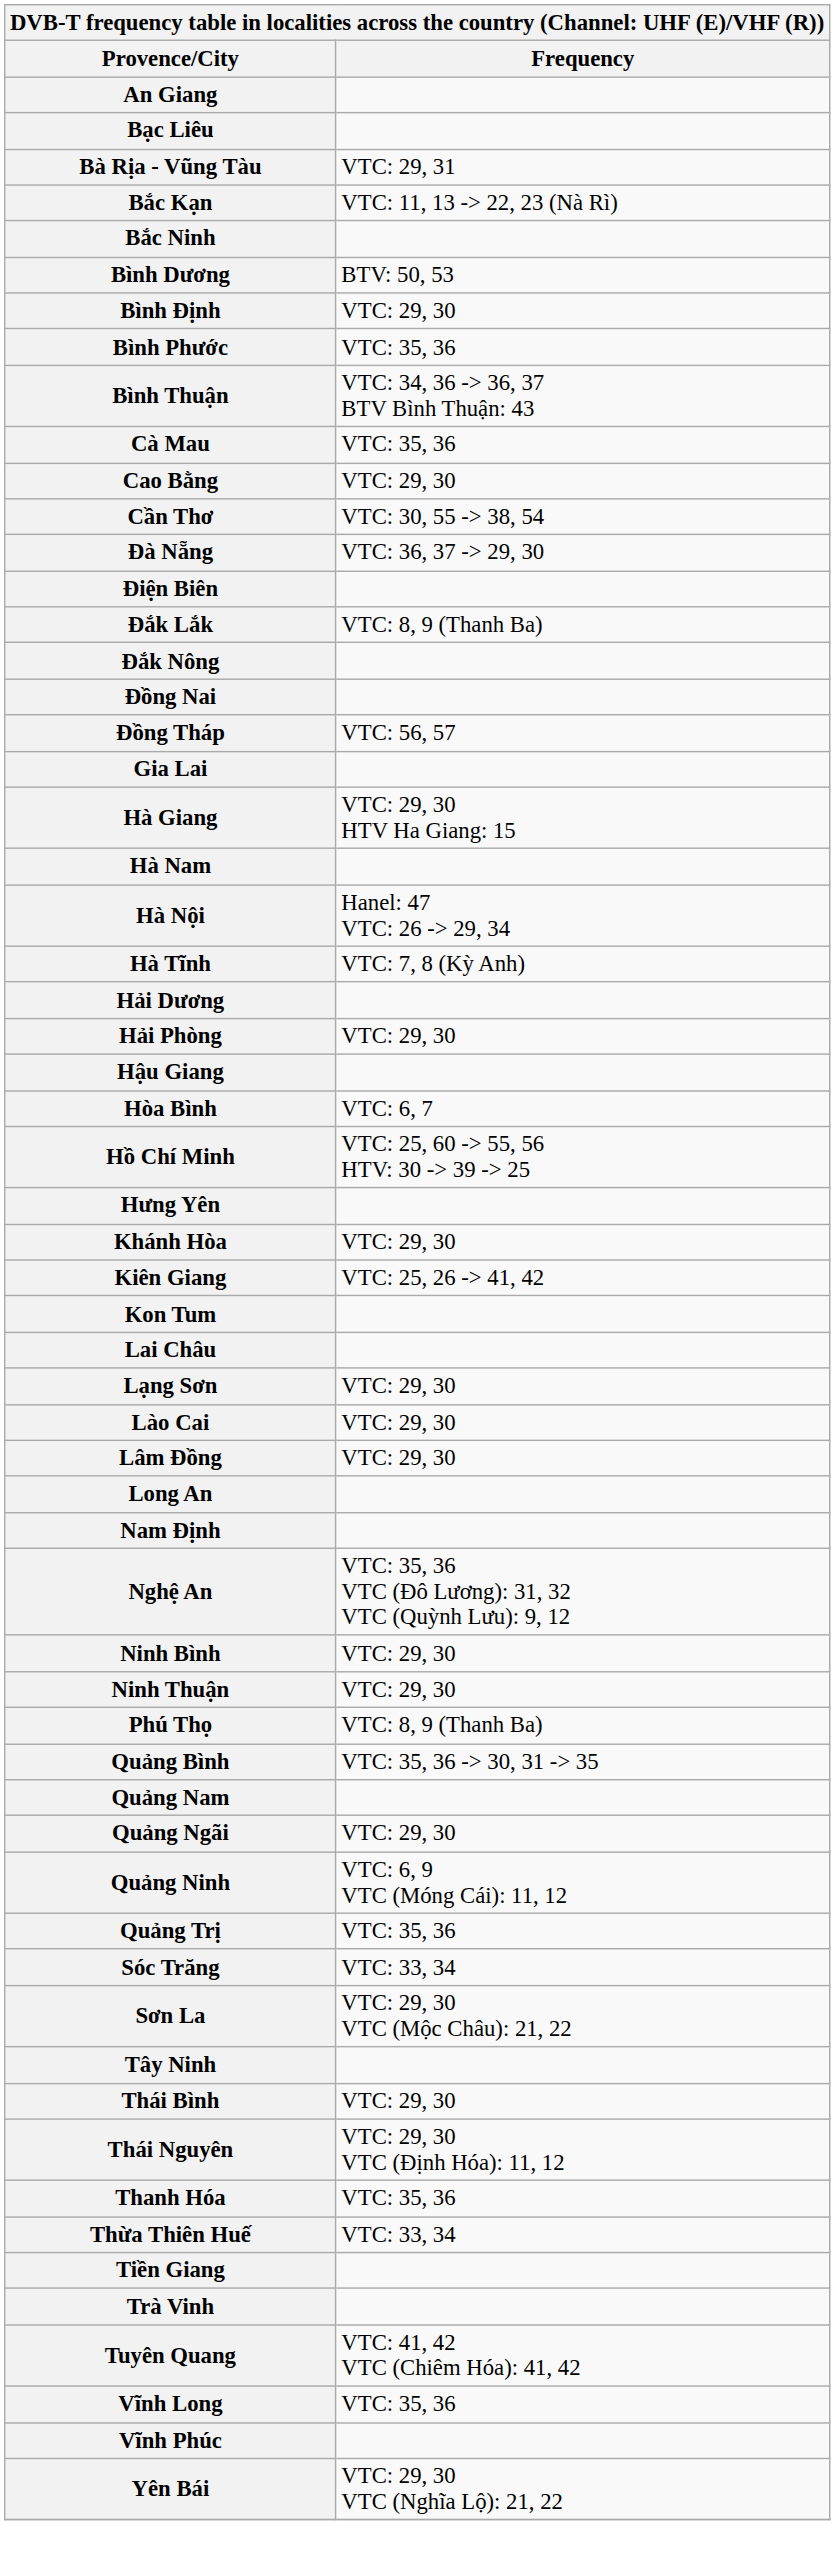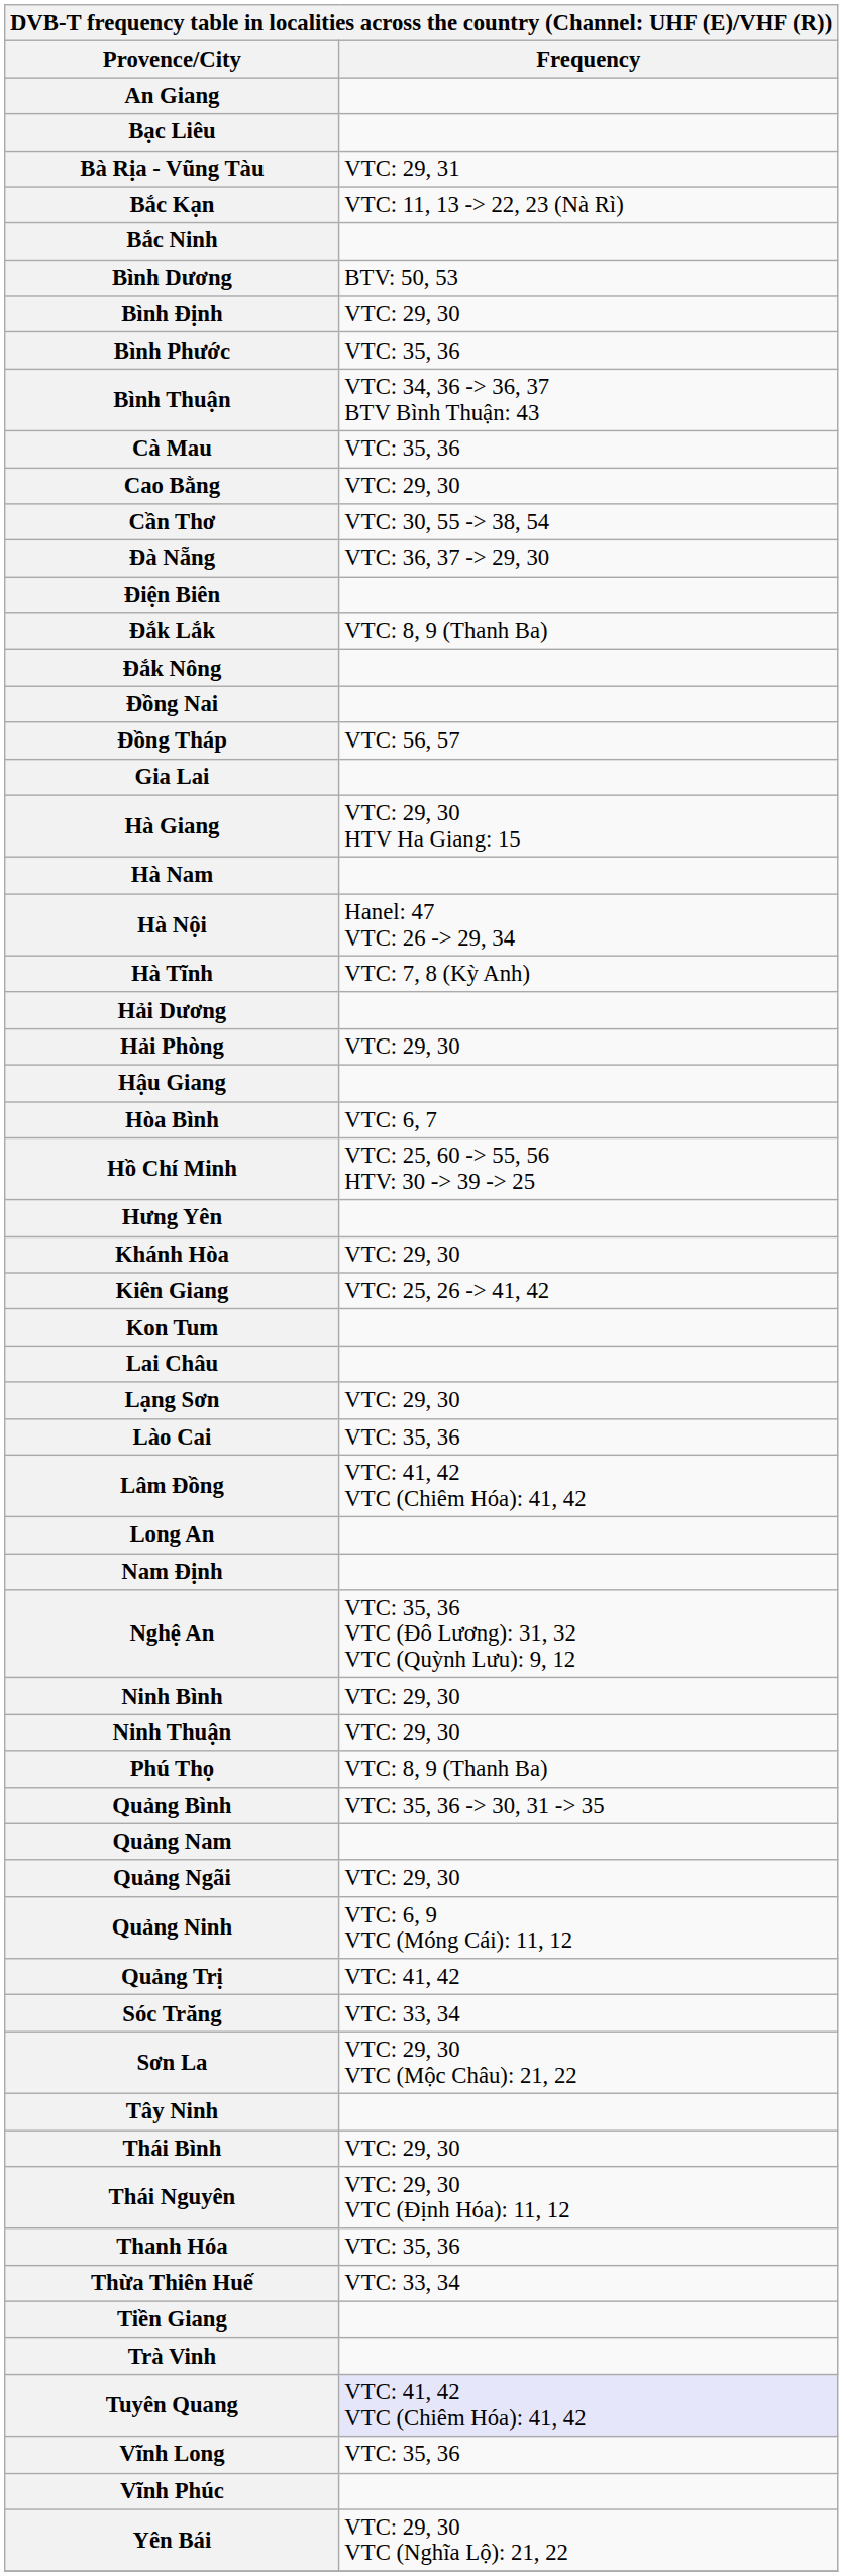Lào Cai | Frequency: VTC: 29, 30 -> VTC: 35, 36
Lâm Đồng | Frequency: VTC: 29, 30 -> VTC: 41, 42 VTC (Chiêm Hóa): 41, 42
Quảng Trị | Frequency: VTC: 35, 36 -> VTC: 41, 42
Tuyên Quang | Frequency: no background -> lavender background
